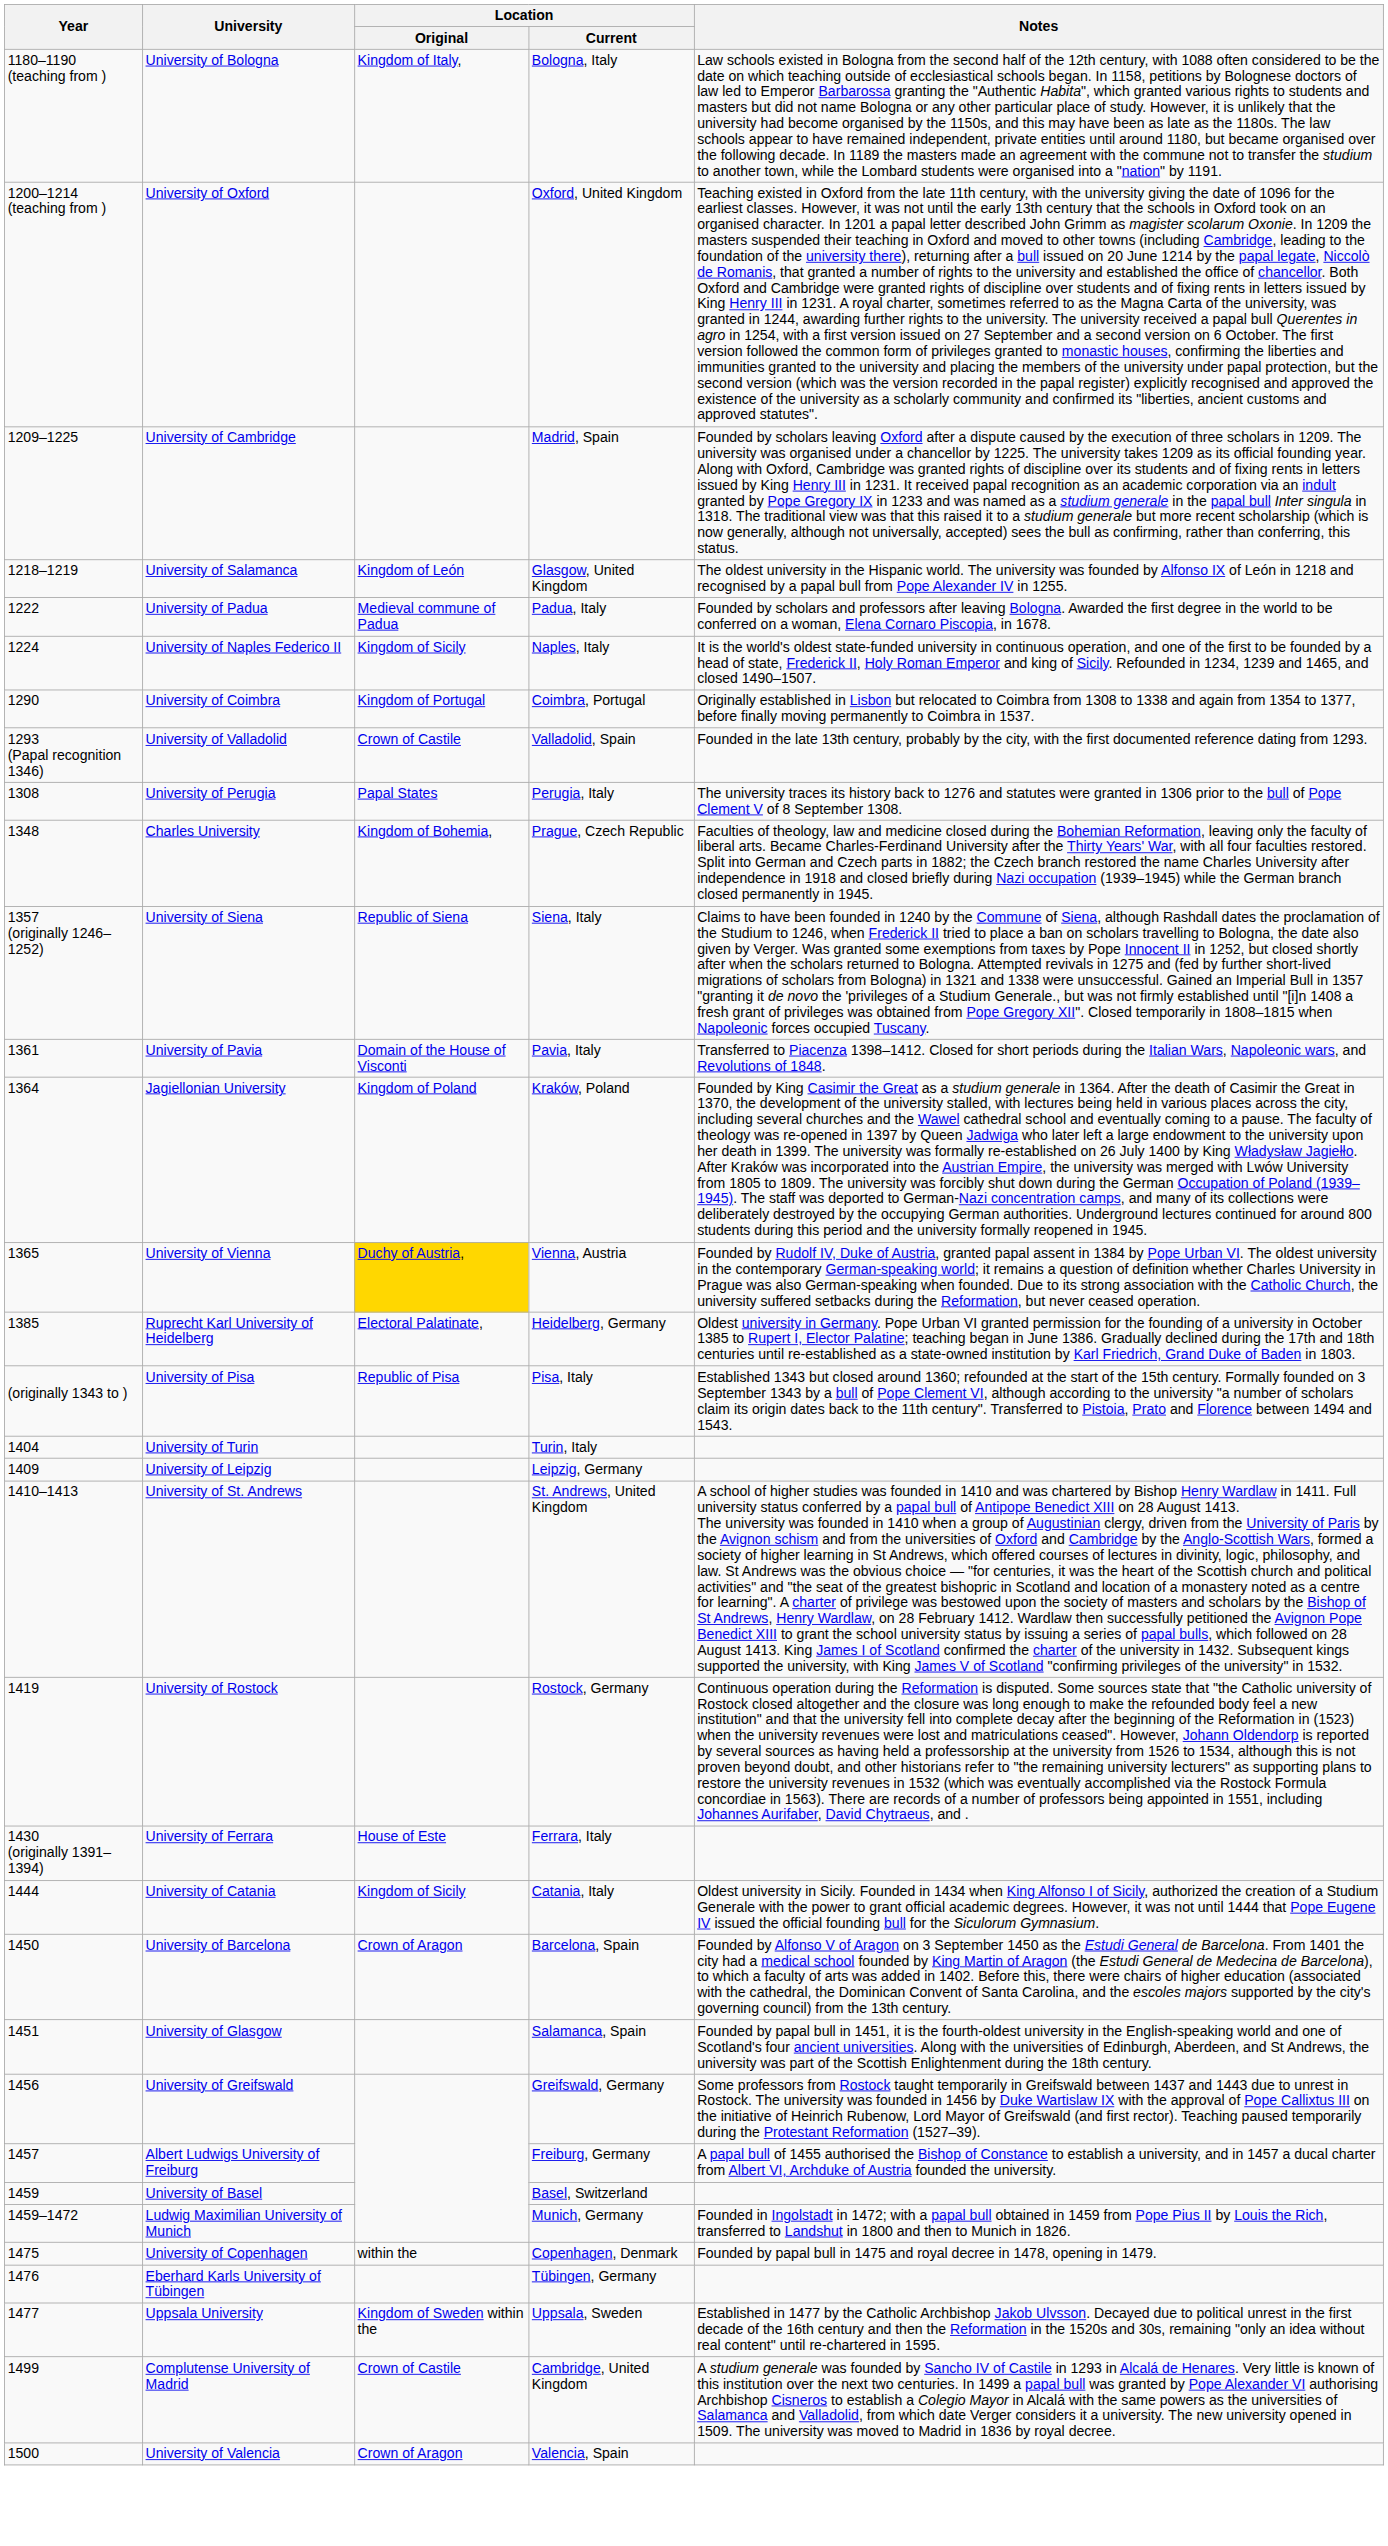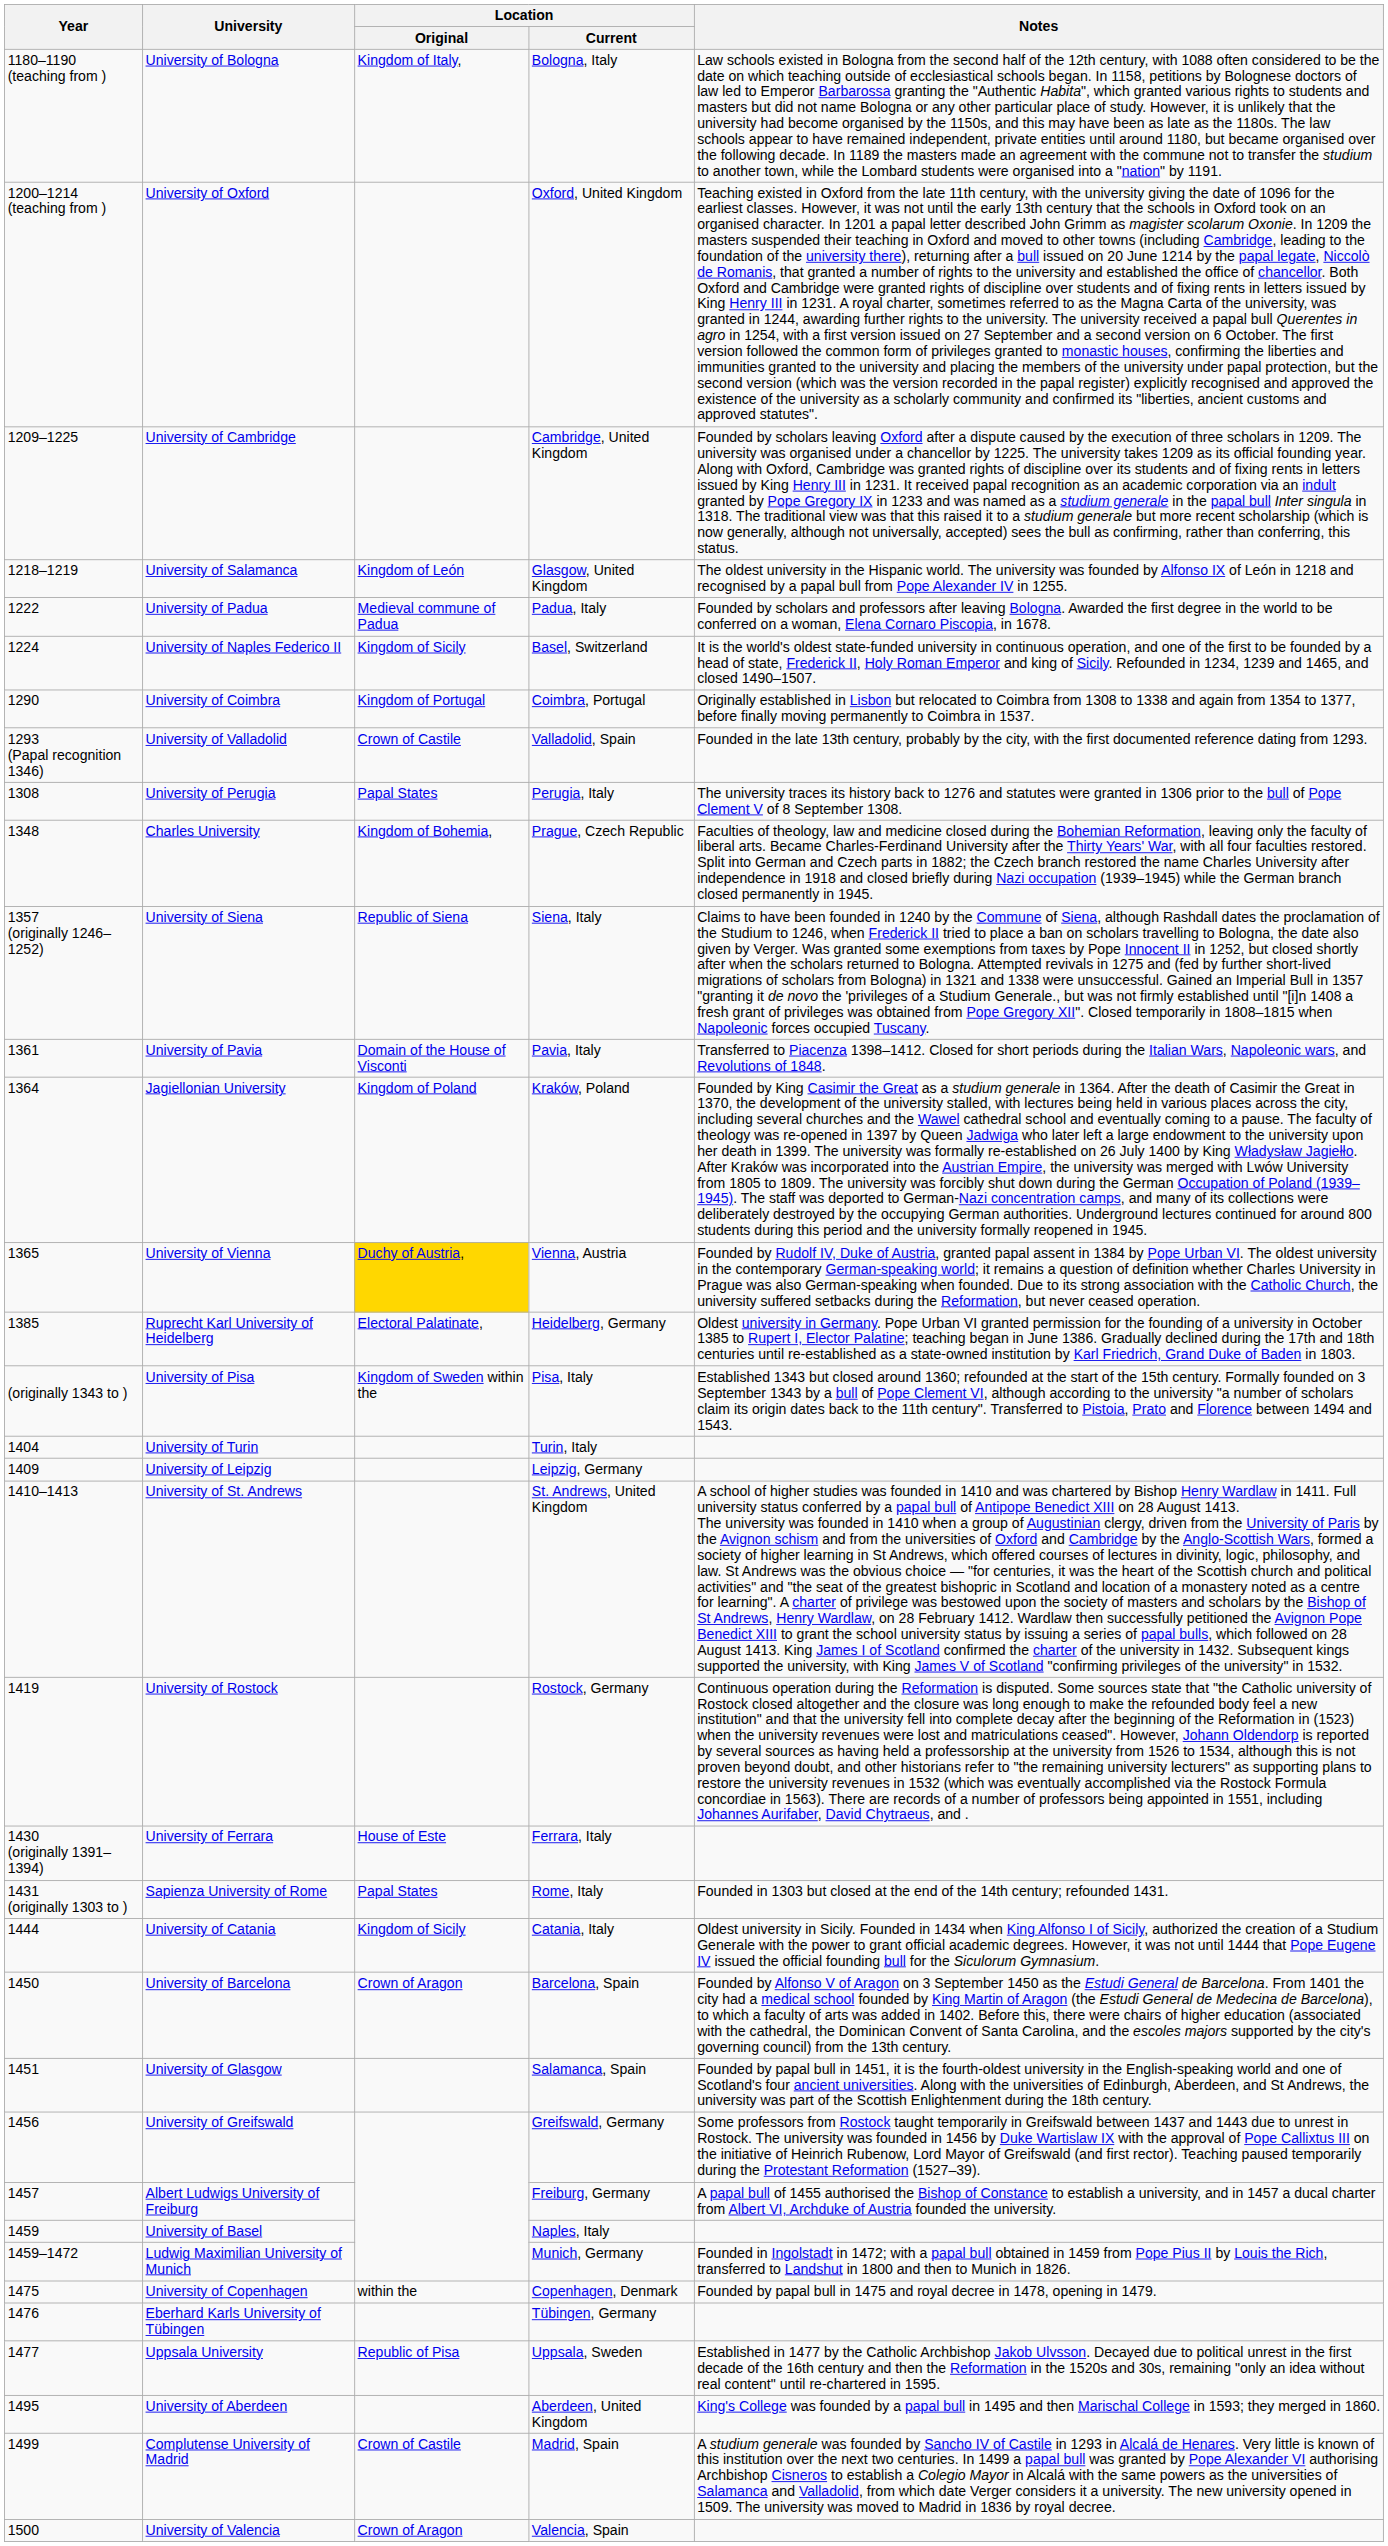University of Cambridge | Location / Current: Madrid, Spain -> Cambridge, United Kingdom
University of Naples Federico II | Location / Current: Naples, Italy -> Basel, Switzerland
University of Pisa | Location / Original: Republic of Pisa -> Kingdom of Sweden within the
+ row: 1431 (originally 1303 to ) | Sapienza University of Rome | Papal States | Rome, Italy | Founded in 1303 but closed at the end of the 14th century; refounded 1431.
University of Basel | Location / Current: Basel, Switzerland -> Naples, Italy
Uppsala University | Location / Original: Kingdom of Sweden within the -> Republic of Pisa
+ row: 1495 | University of Aberdeen | Aberdeen, United Kingdom | King's College was founded by a papal bull in 1495 and then Marischal College in 1593; they merged in 1860.
Complutense University of Madrid | Location / Current: Cambridge, United Kingdom -> Madrid, Spain
